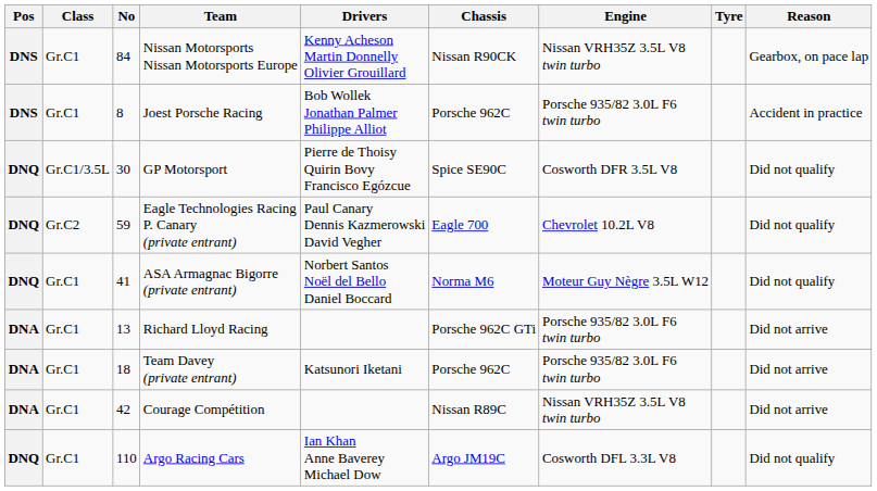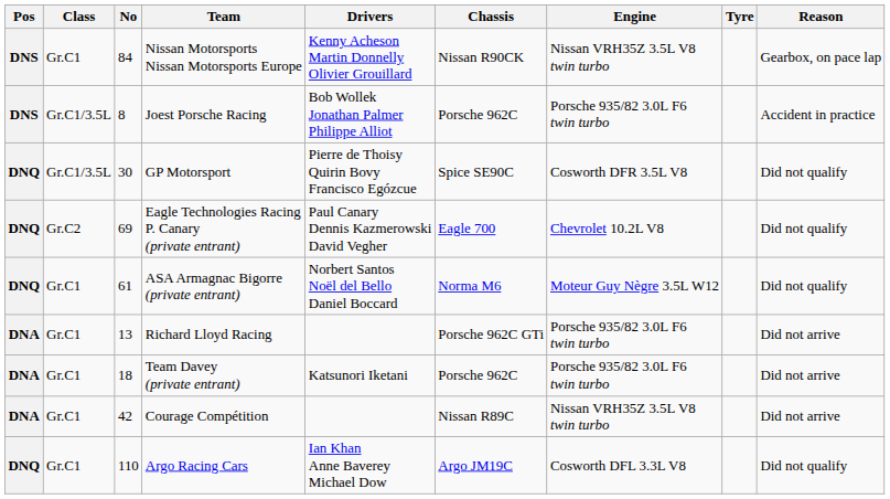Joest Porsche Racing | Class: Gr.C1 -> Gr.C1/3.5L
Eagle Technologies Racing P. Canary (private entrant) | No: 59 -> 69
ASA Armagnac Bigorre (private entrant) | No: 41 -> 61
